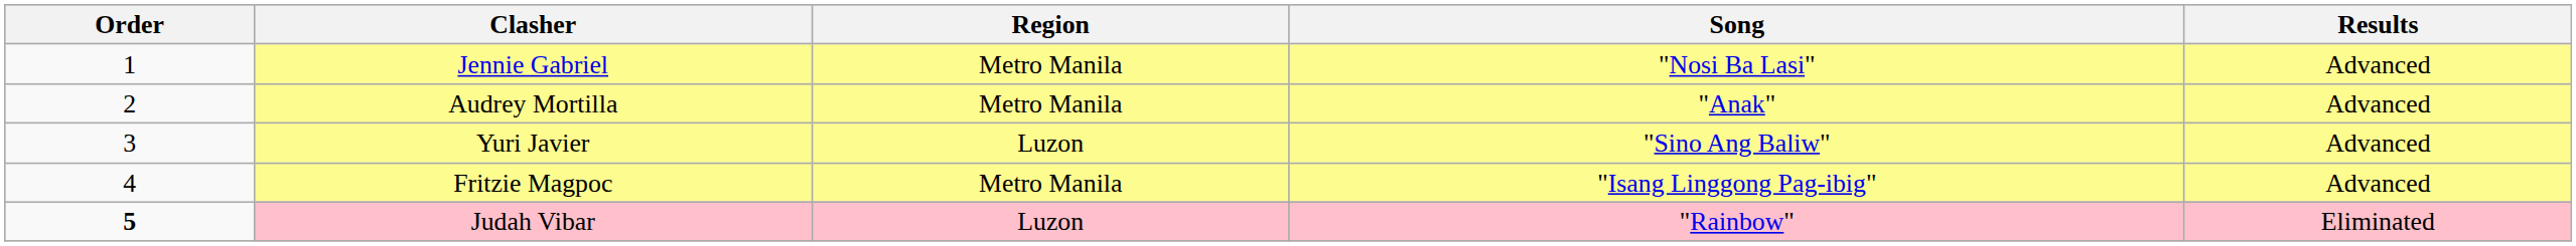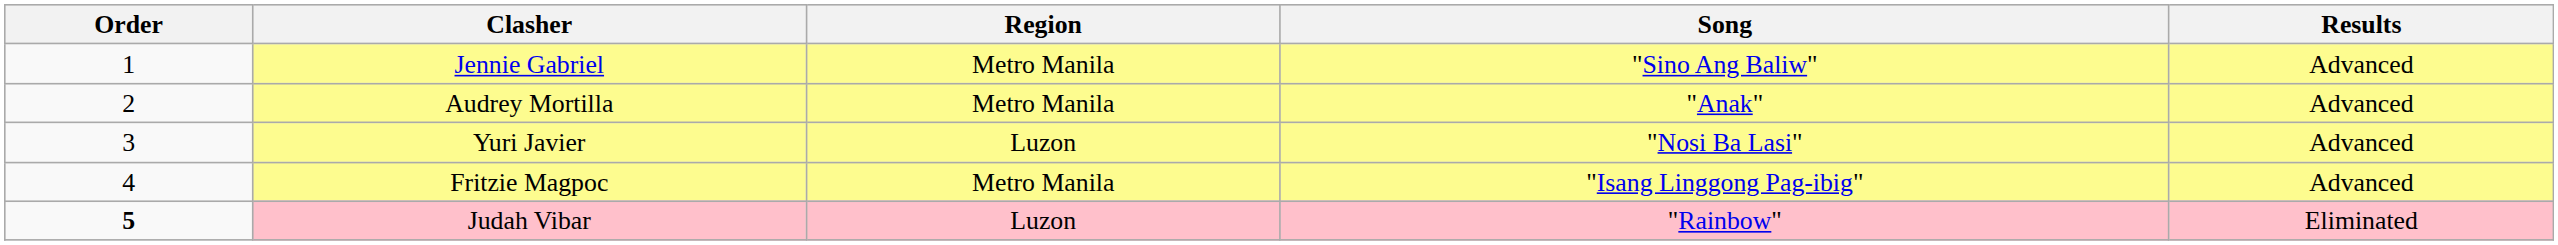Jennie Gabriel | Song: "Nosi Ba Lasi" -> "Sino Ang Baliw"
Yuri Javier | Song: "Sino Ang Baliw" -> "Nosi Ba Lasi"
